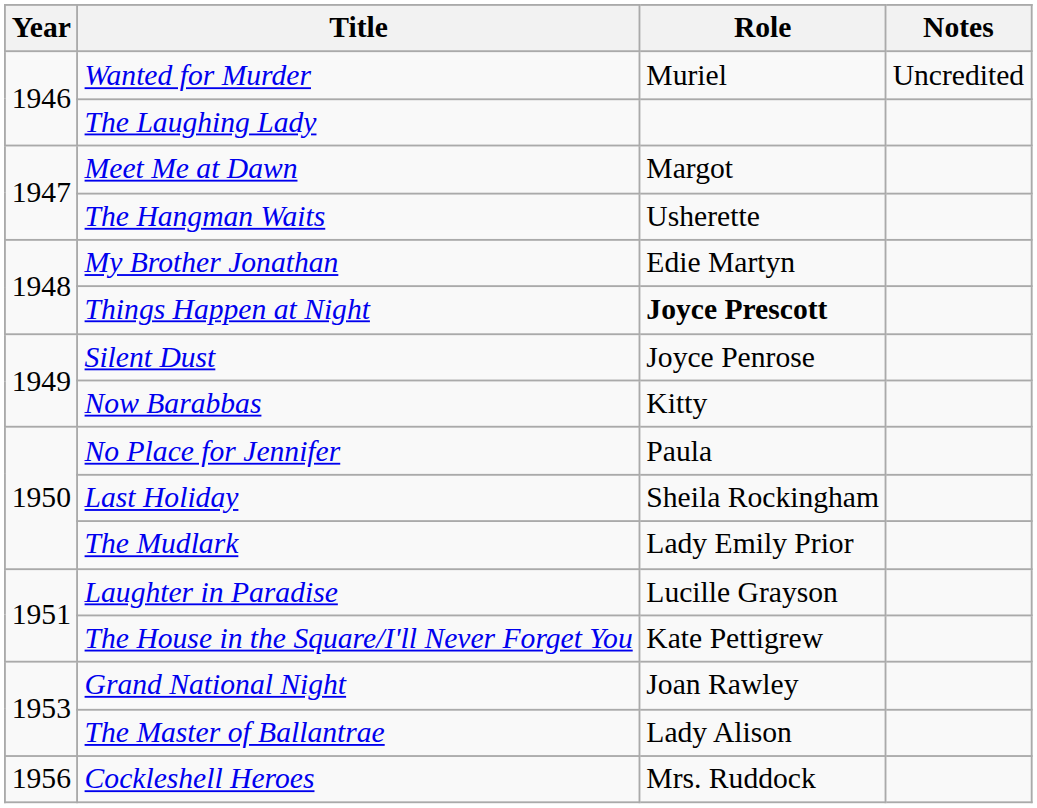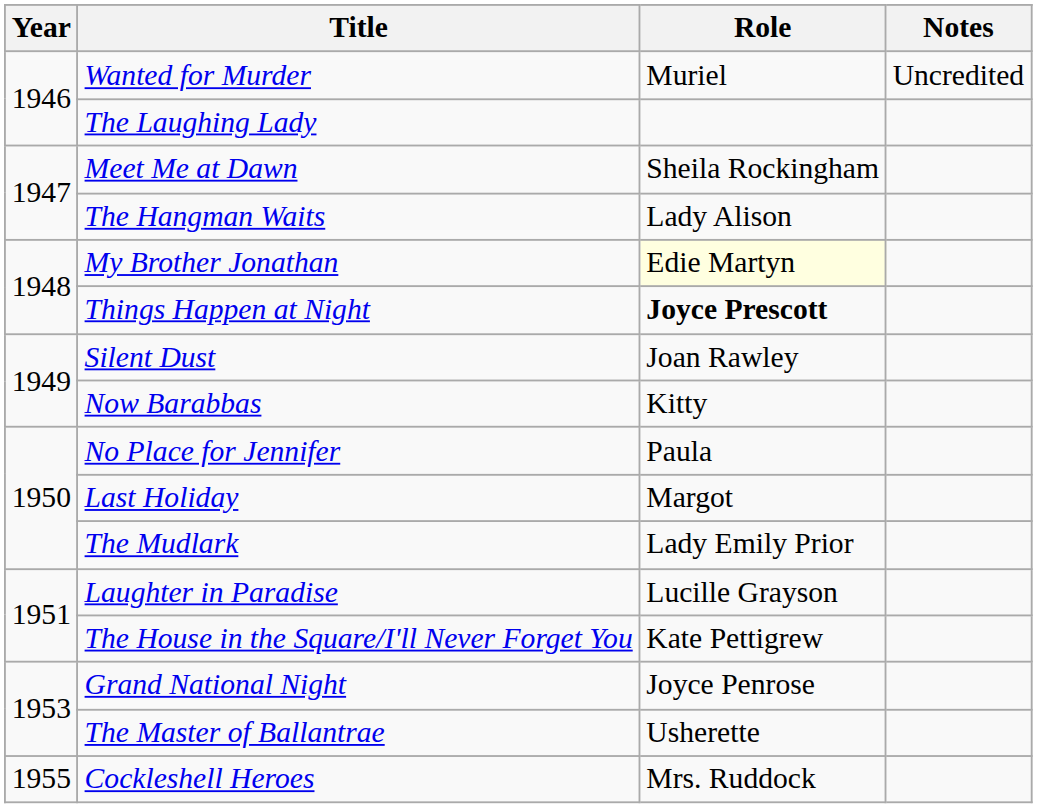Meet Me at Dawn | Role: Margot -> Sheila Rockingham
The Hangman Waits | Role: Usherette -> Lady Alison
My Brother Jonathan | Role: no background -> lightyellow background
Silent Dust | Role: Joyce Penrose -> Joan Rawley
Last Holiday | Role: Sheila Rockingham -> Margot
Grand National Night | Role: Joan Rawley -> Joyce Penrose
The Master of Ballantrae | Role: Lady Alison -> Usherette
Cockleshell Heroes | Year: 1956 -> 1955
